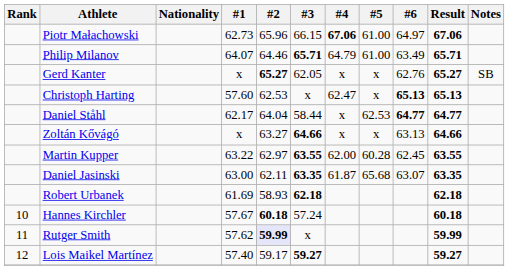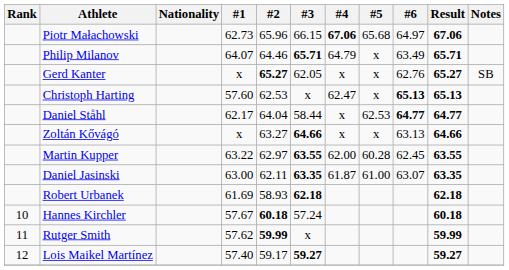Piotr Małachowski | #5: 61.00 -> 65.68
Philip Milanov | #5: 61.00 -> x
Daniel Jasinski | #5: 65.68 -> 61.00
Rutger Smith | #2: lavender background -> no background
